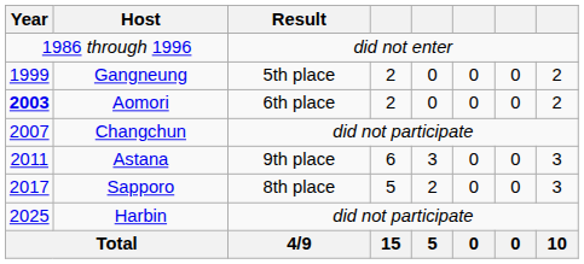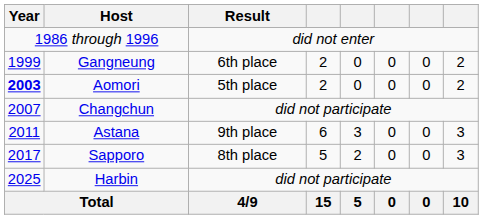Gangneung | Result: 5th place -> 6th place
Aomori | Result: 6th place -> 5th place
